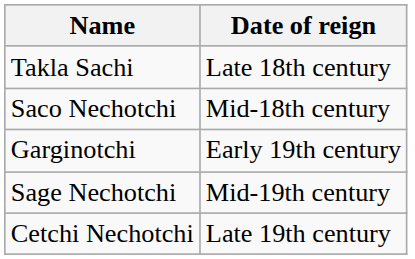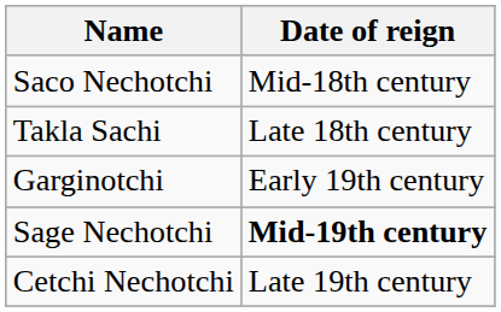rows swapped: Saco Nechotchi <-> Takla Sachi
Sage Nechotchi | Date of reign: normal -> bold
